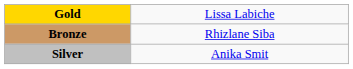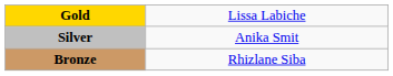rows swapped: Silver <-> Bronze
